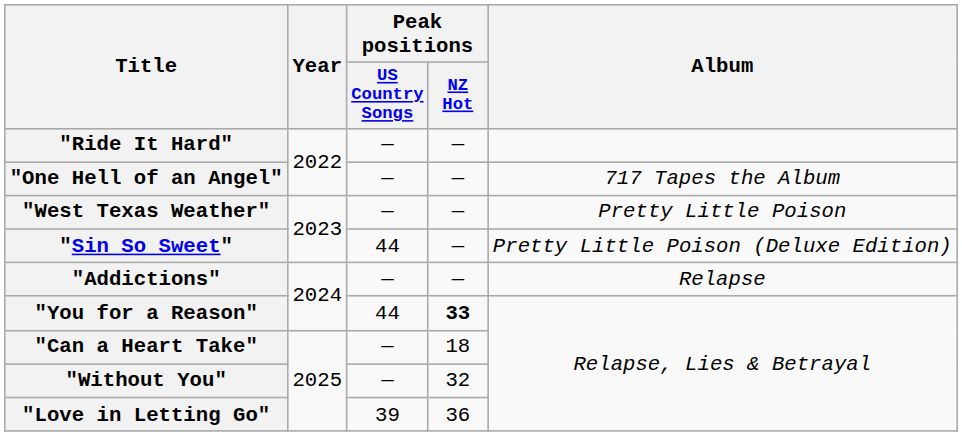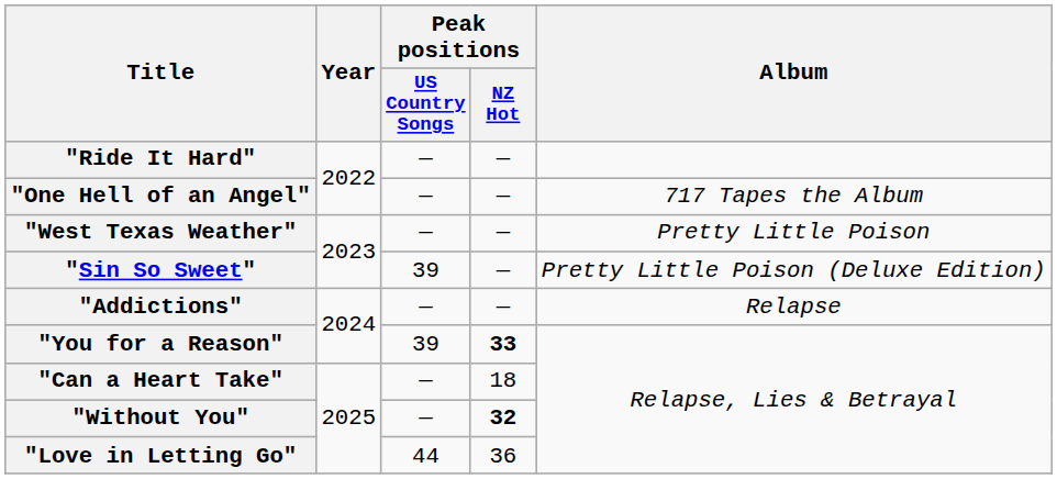"Sin So Sweet" | Peak positions / US Country Songs: 44 -> 39
"You for a Reason" | Peak positions / US Country Songs: 44 -> 39
"Without You" | Peak positions / NZ Hot: normal -> bold
"Love in Letting Go" | Peak positions / US Country Songs: 39 -> 44
